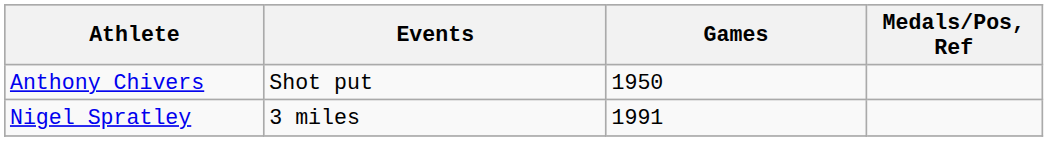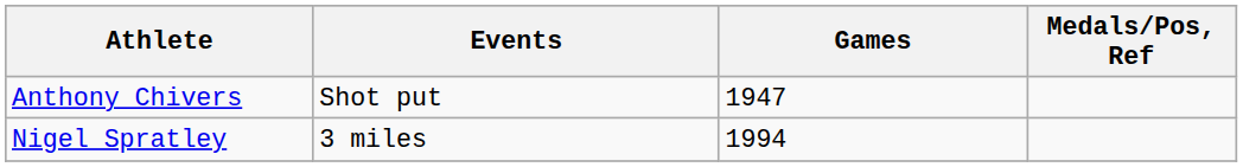Anthony Chivers | Games: 1950 -> 1947
Nigel Spratley | Games: 1991 -> 1994
